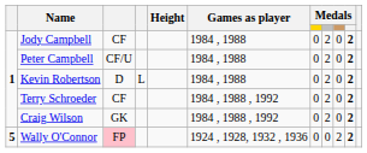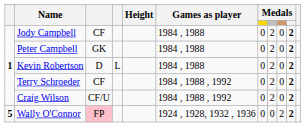Peter Campbell | column 3: CF/U -> GK
Craig Wilson | column 3: GK -> CF/U
